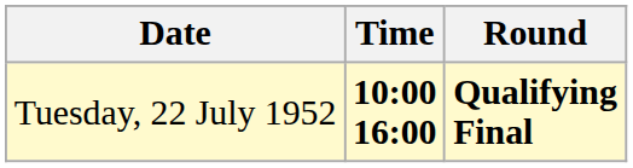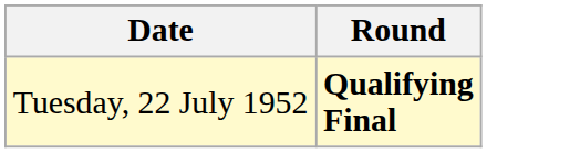- column: Time | 10:00 16:00
